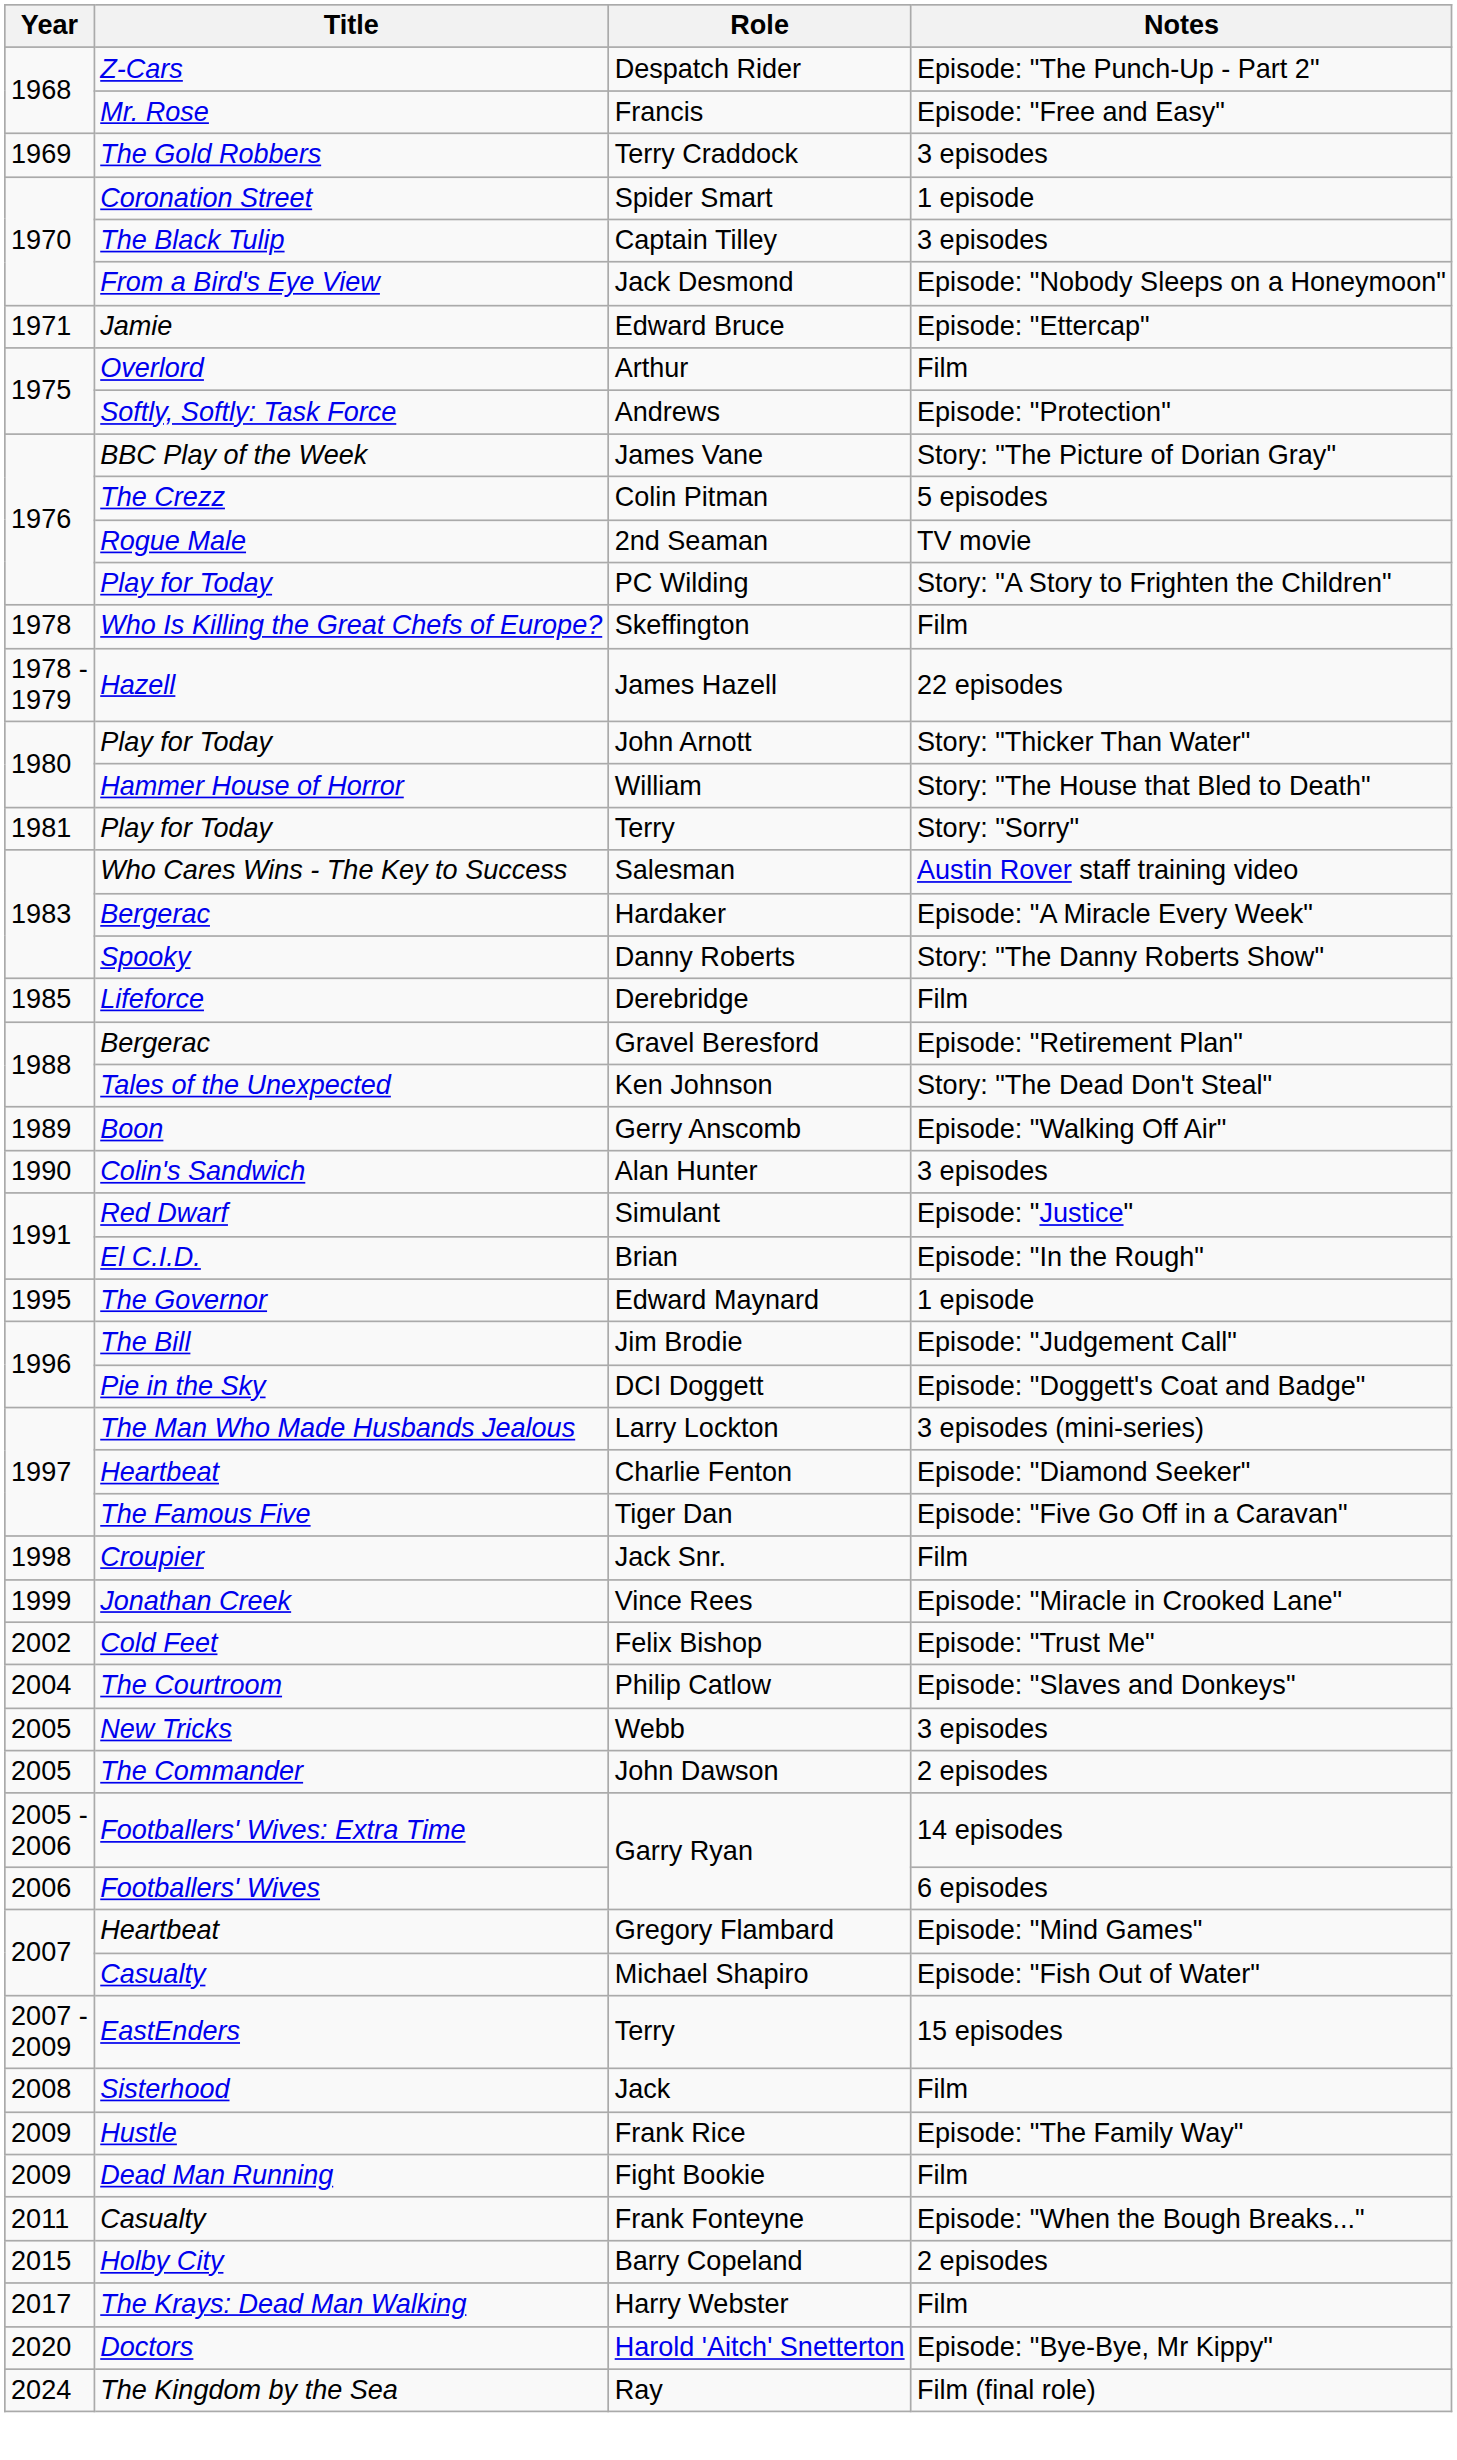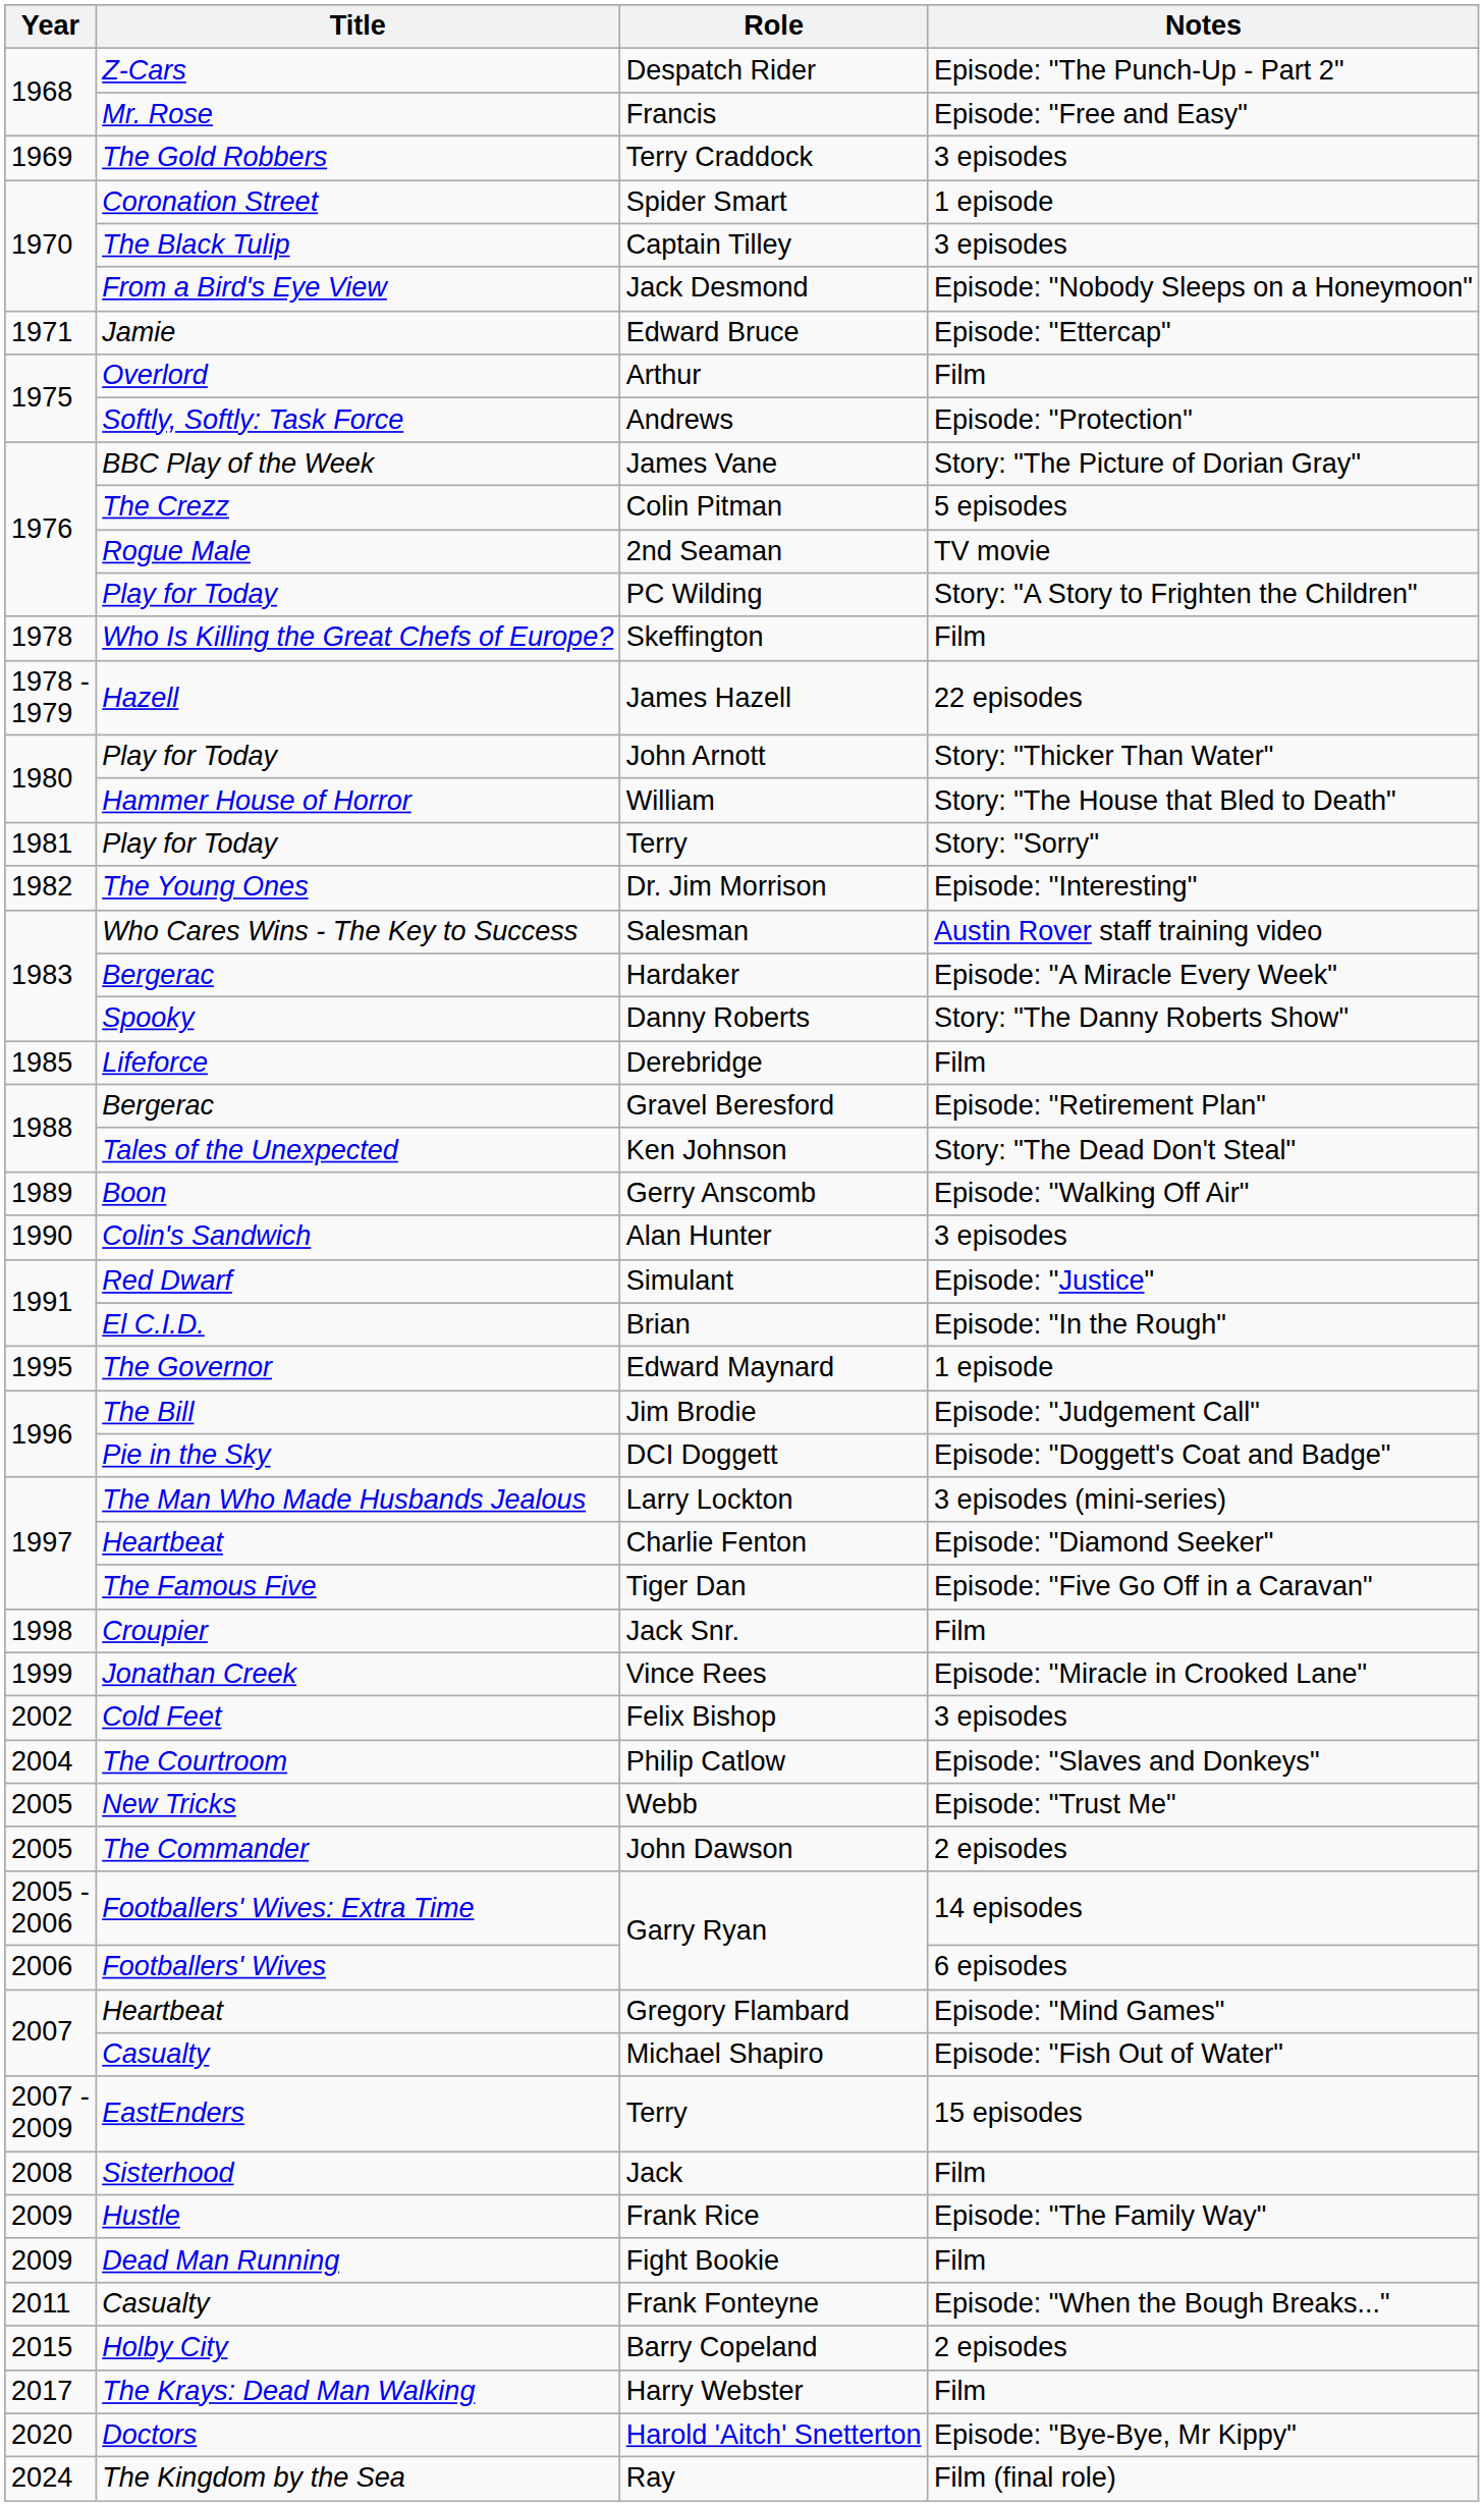+ row: 1982 | The Young Ones | Dr. Jim Morrison | Episode: "Interesting"
Felix Bishop | Notes: Episode: "Trust Me" -> 3 episodes
Webb | Notes: 3 episodes -> Episode: "Trust Me"
